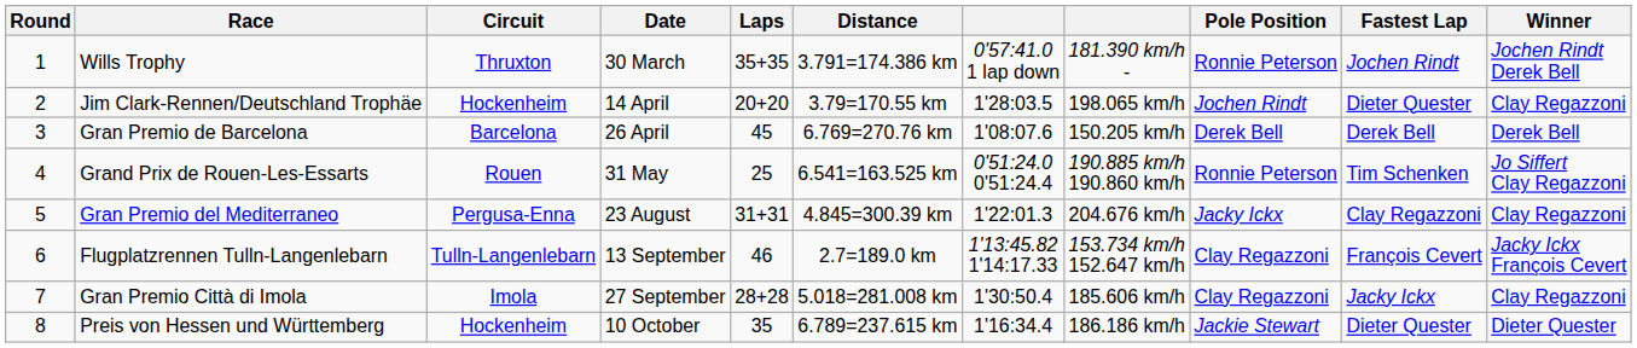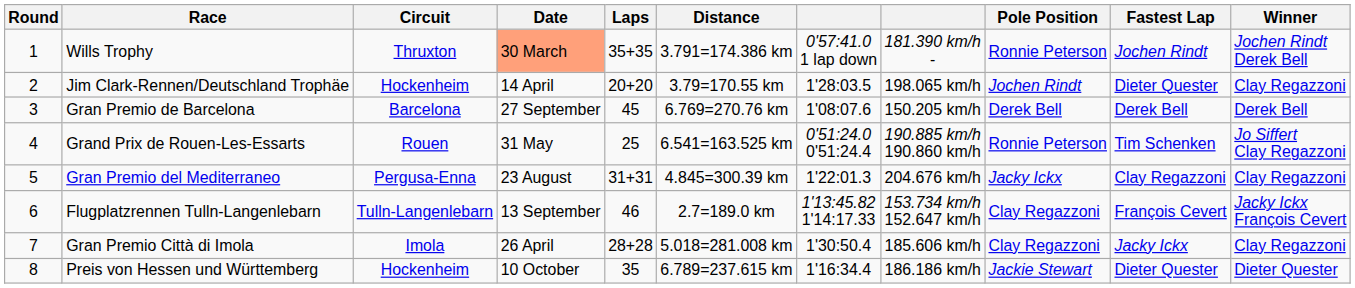Wills Trophy | Date: no background -> lightsalmon background
Gran Premio de Barcelona | Date: 26 April -> 27 September
Gran Premio Città di Imola | Date: 27 September -> 26 April
